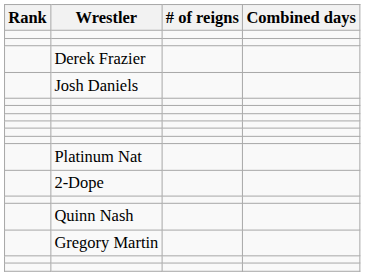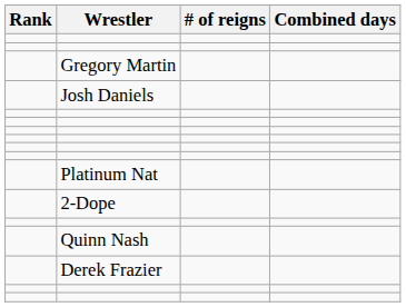rows swapped: Derek Frazier <-> Gregory Martin
